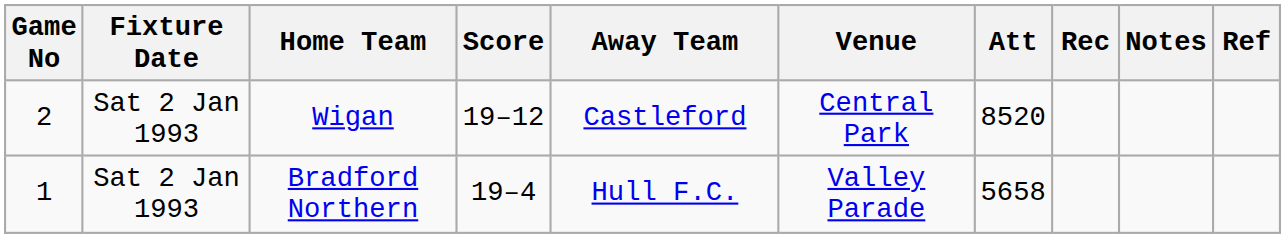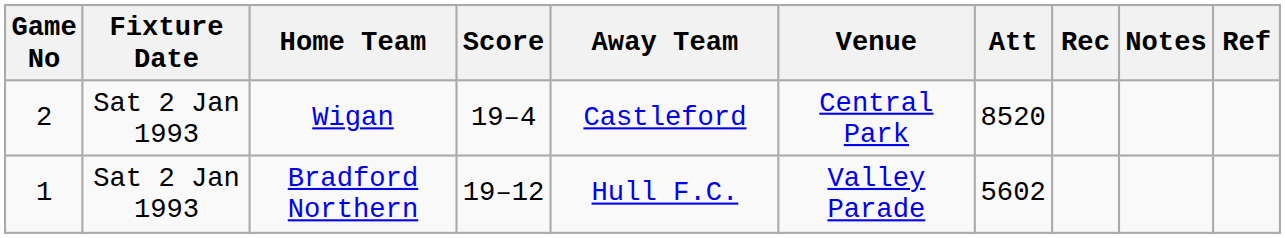Wigan | Score: 19–12 -> 19–4
Bradford Northern | Score: 19–4 -> 19–12
Bradford Northern | Att: 5658 -> 5602
